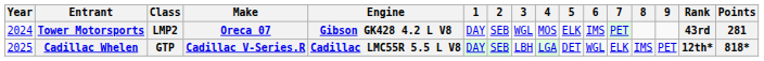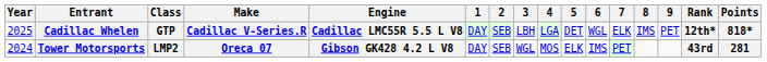rows swapped: Tower Motorsports <-> Cadillac Whelen
